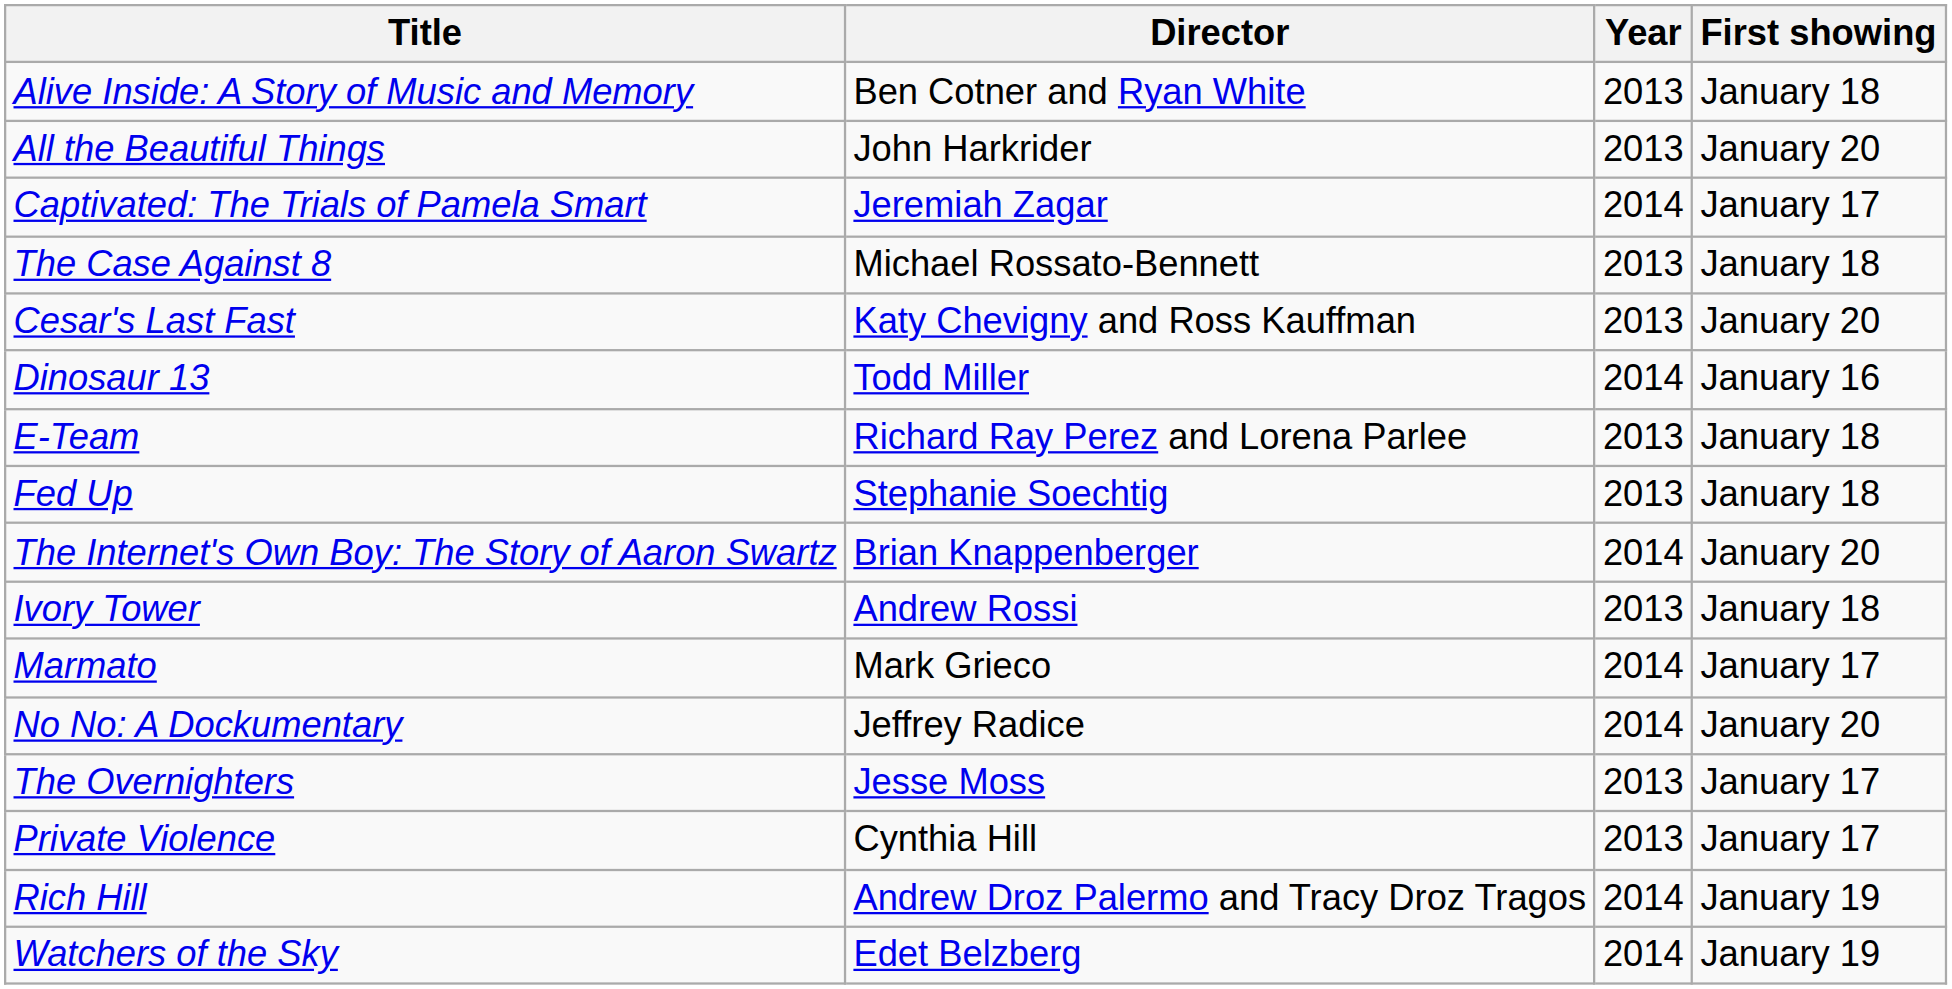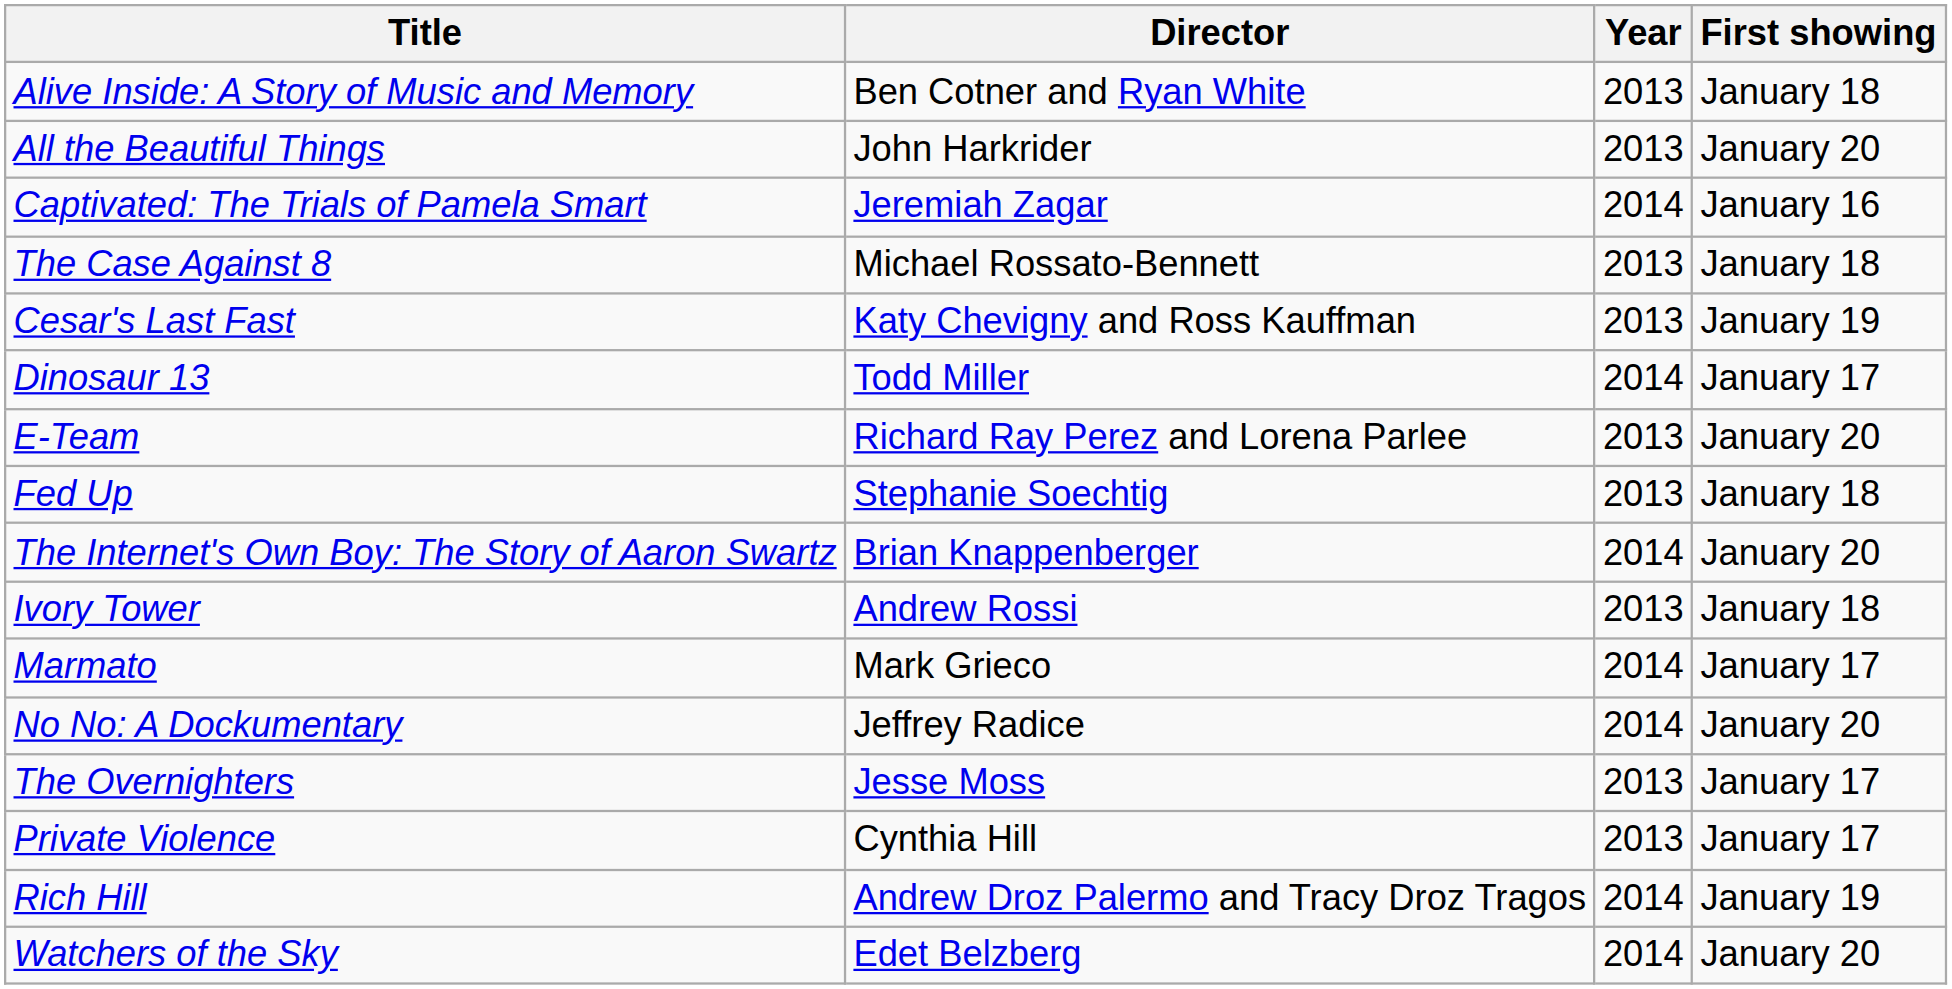Captivated: The Trials of Pamela Smart | First showing: January 17 -> January 16
Cesar's Last Fast | First showing: January 20 -> January 19
Dinosaur 13 | First showing: January 16 -> January 17
E-Team | First showing: January 18 -> January 20
Watchers of the Sky | First showing: January 19 -> January 20
